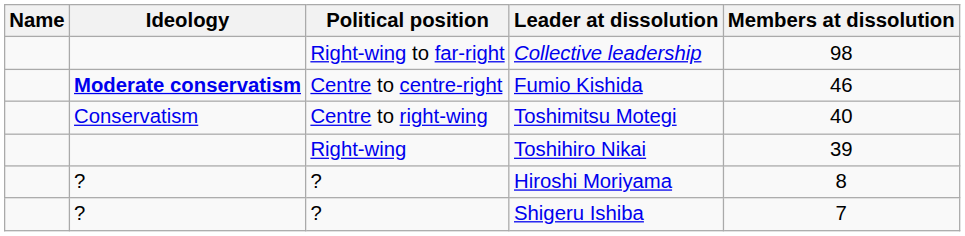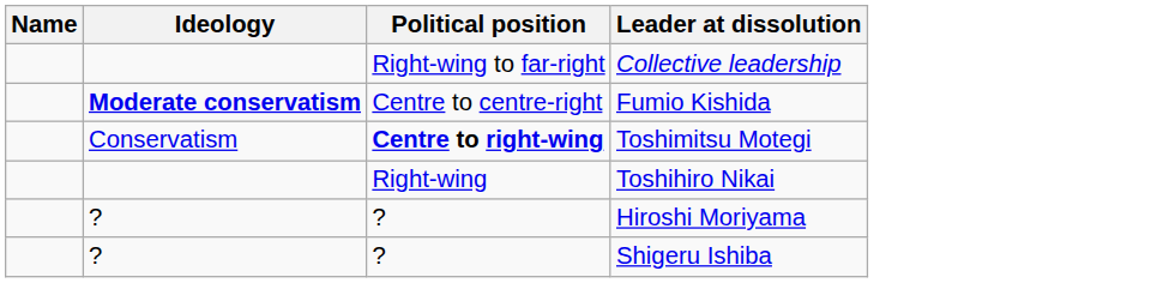- column: Members at dissolution | 98 | 46 | 40 | 39 | 8 | 7
Toshimitsu Motegi | Political position: normal -> bold
